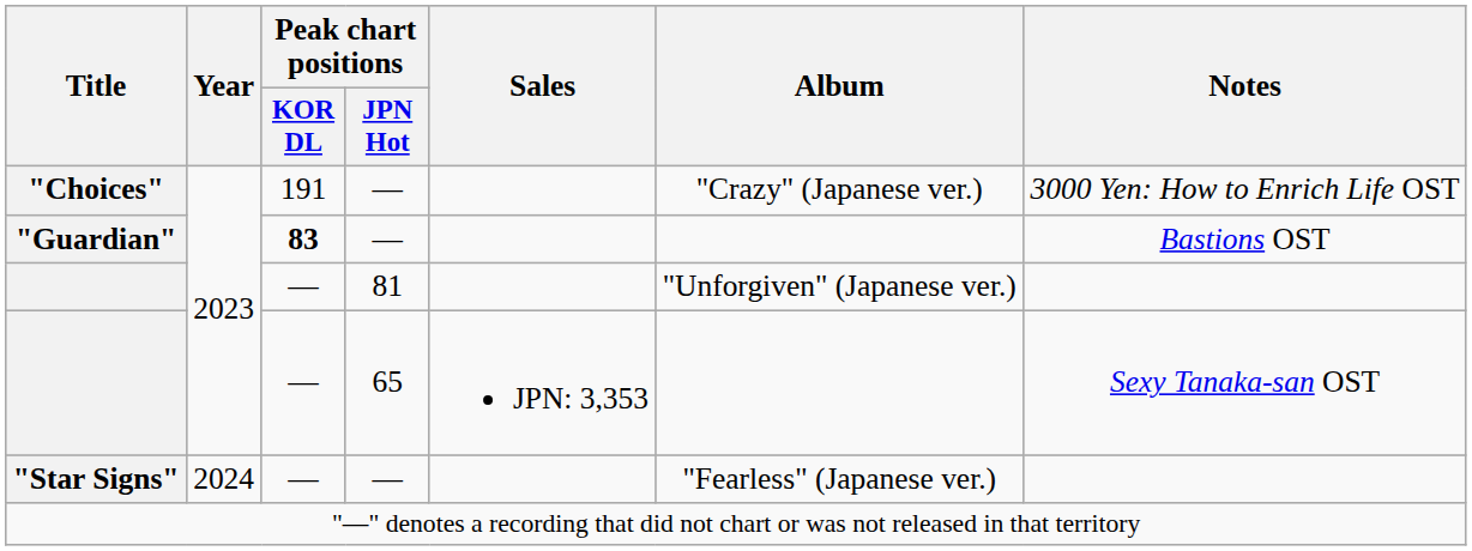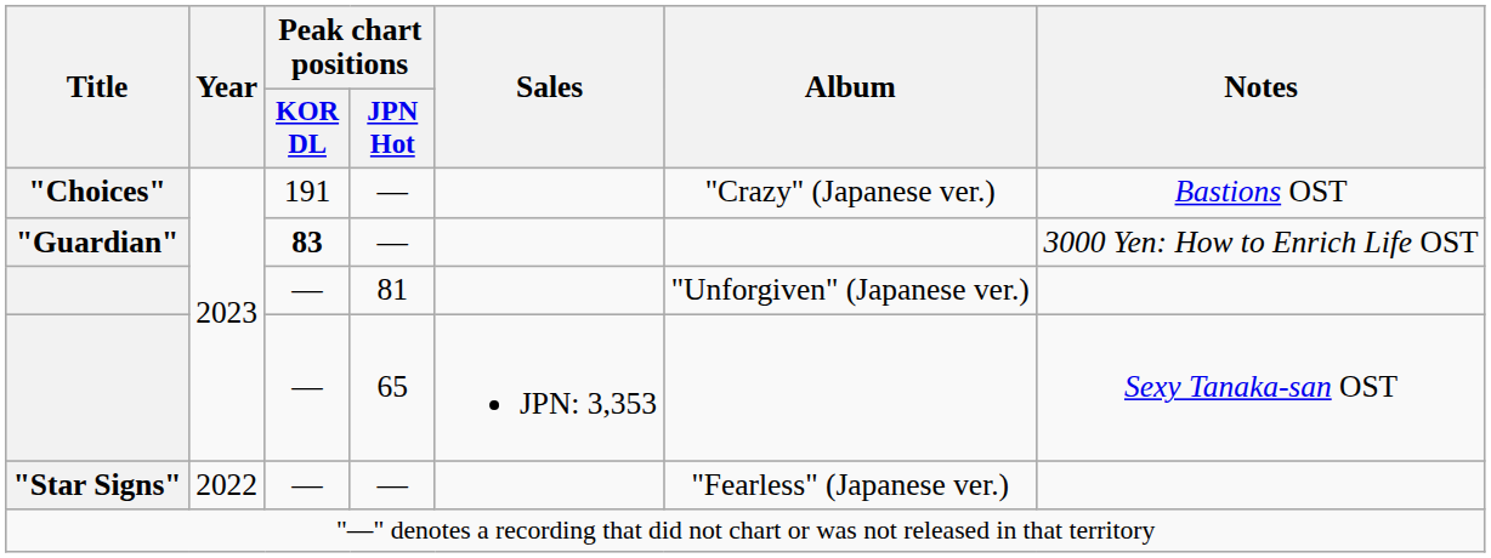"Choices" | Notes: 3000 Yen: How to Enrich Life OST -> Bastions OST
"Guardian" | Notes: Bastions OST -> 3000 Yen: How to Enrich Life OST
"Star Signs" | Year: 2024 -> 2022
